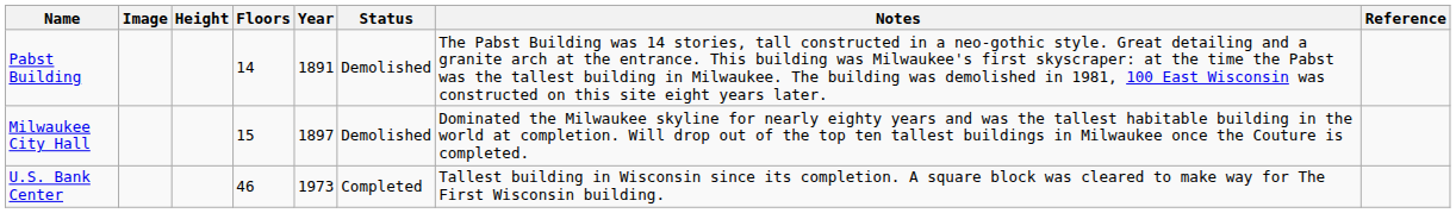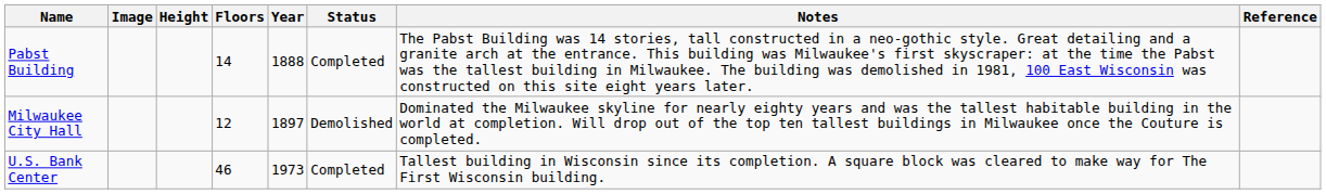Pabst Building | Year: 1891 -> 1888
Pabst Building | Status: Demolished -> Completed
Milwaukee City Hall | Floors: 15 -> 12
